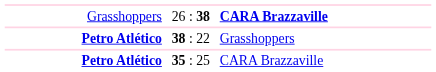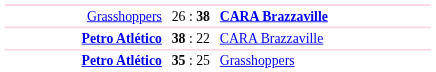38 : 22 | column 3: Grasshoppers -> CARA Brazzaville
35 : 25 | column 3: CARA Brazzaville -> Grasshoppers
